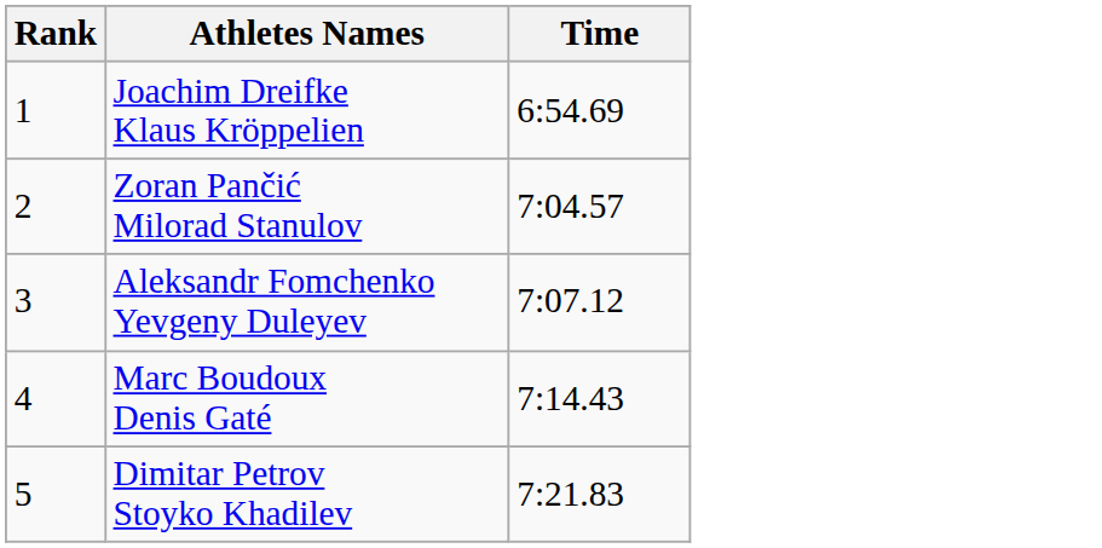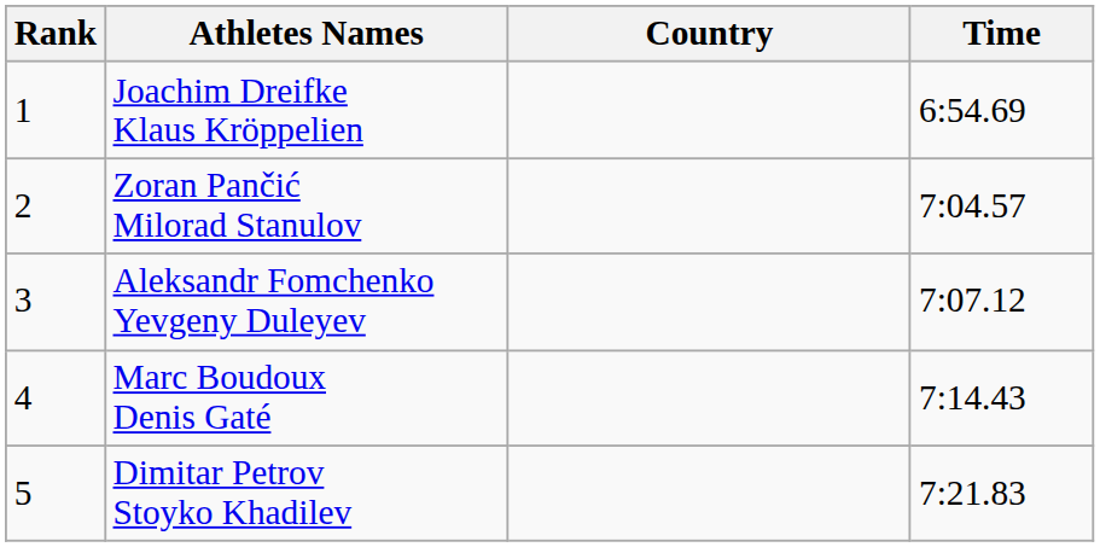+ column: Country
